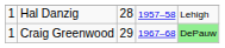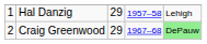Hal Danzig | column 3: 28 -> 29
Craig Greenwood | column 1: 1 -> 2
